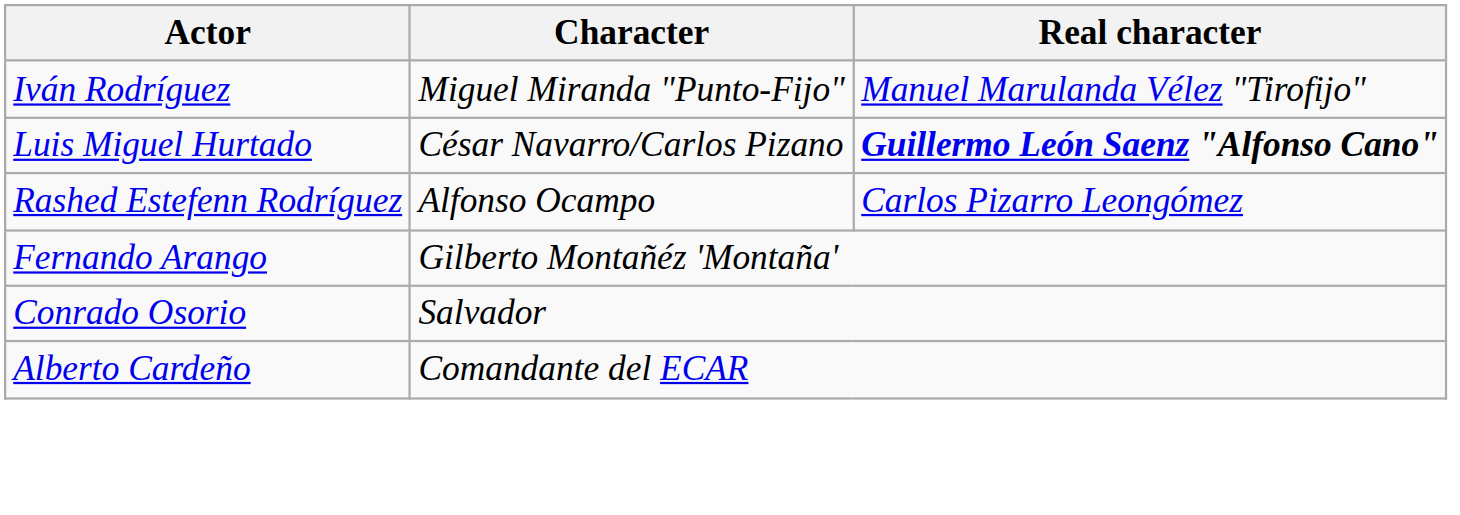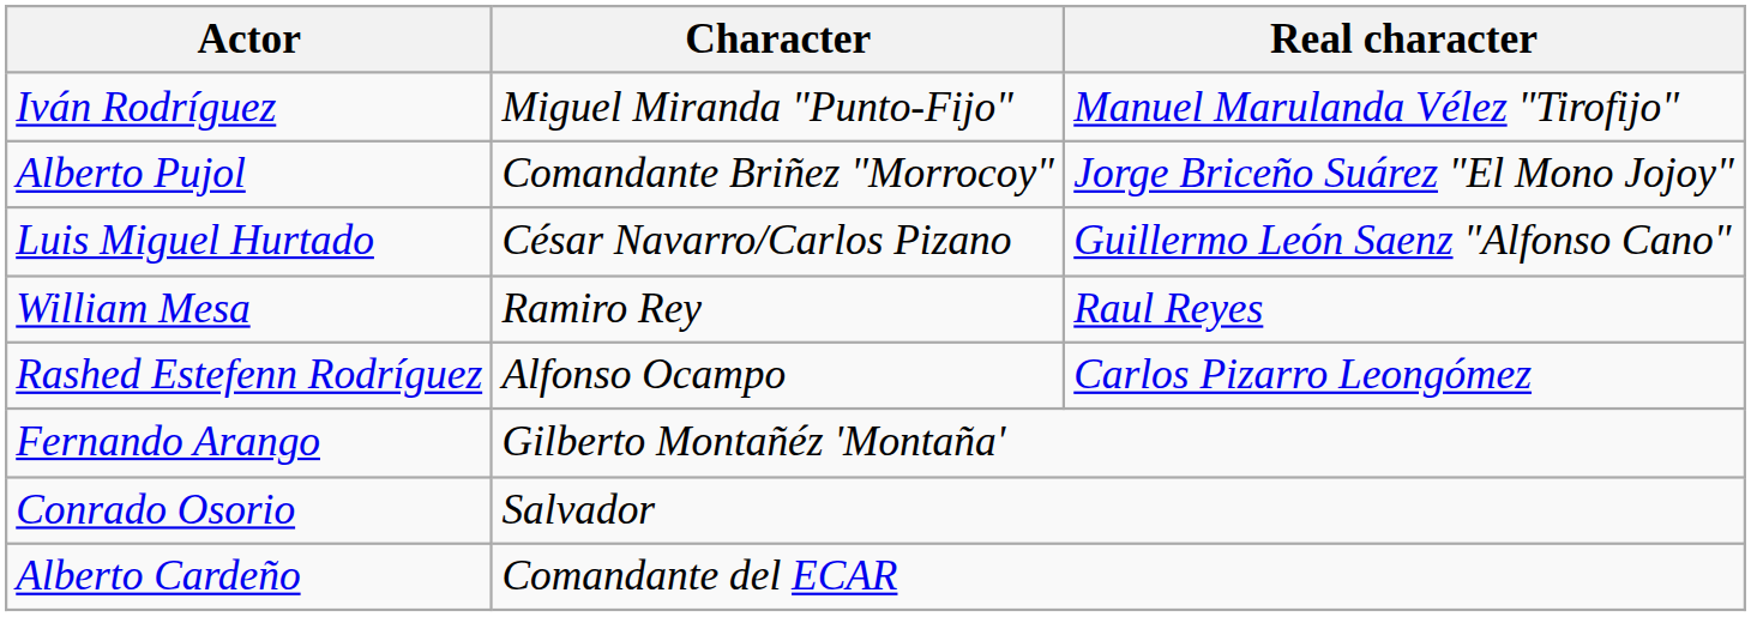+ row: Alberto Pujol | Comandante Briñez "Morrocoy" | Jorge Briceño Suárez "El Mono Jojoy"
Luis Miguel Hurtado | Real character: bold -> normal
+ row: William Mesa | Ramiro Rey | Raul Reyes
